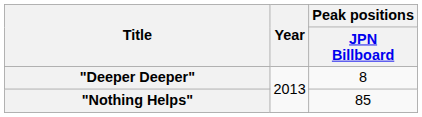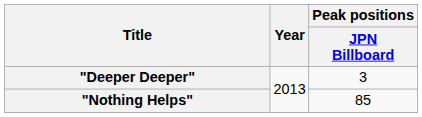"Deeper Deeper" | Peak positions / JPN Billboard: 8 -> 3
